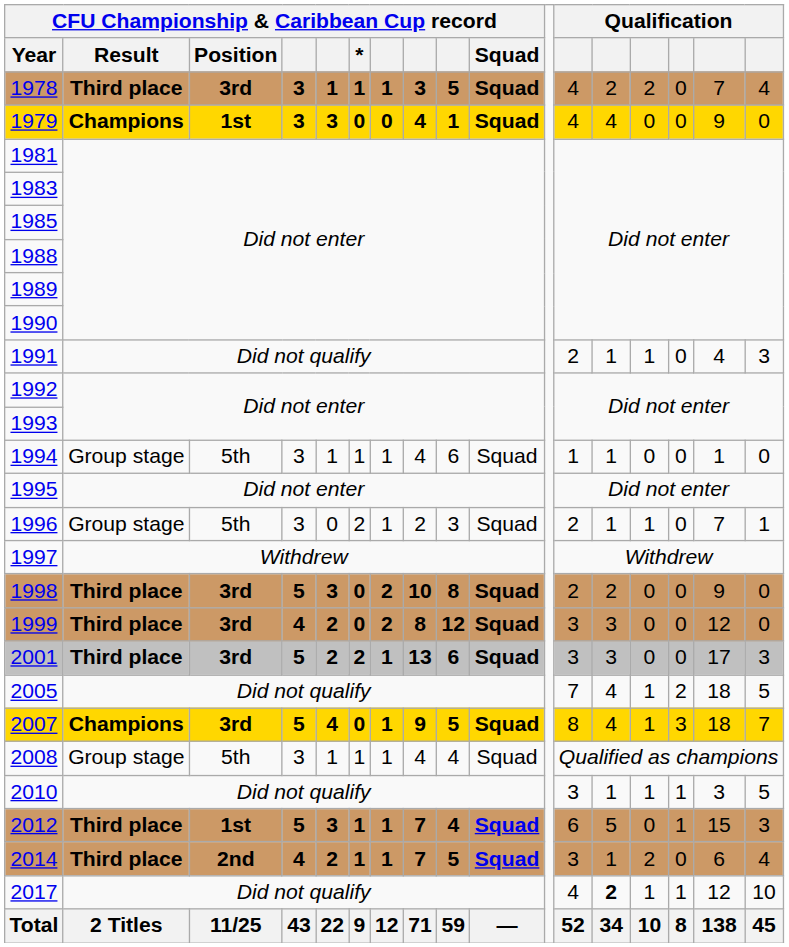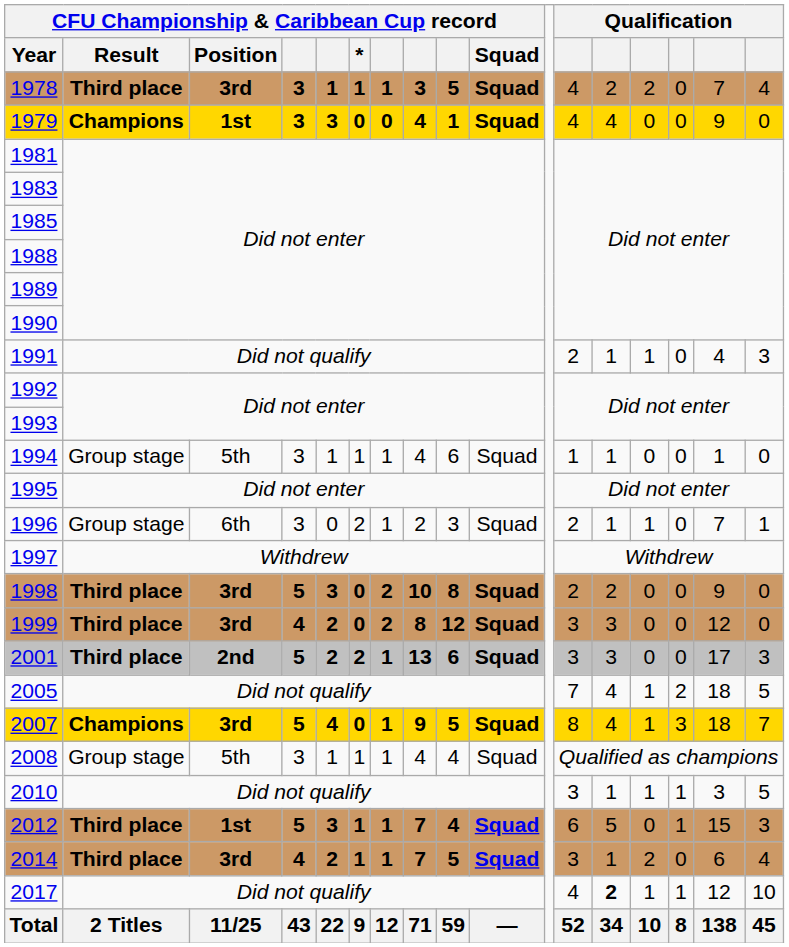1996 | CFU Championship & Caribbean Cup record / Position: 5th -> 6th
2001 | CFU Championship & Caribbean Cup record / Position: 3rd -> 2nd
2014 | CFU Championship & Caribbean Cup record / Position: 2nd -> 3rd
